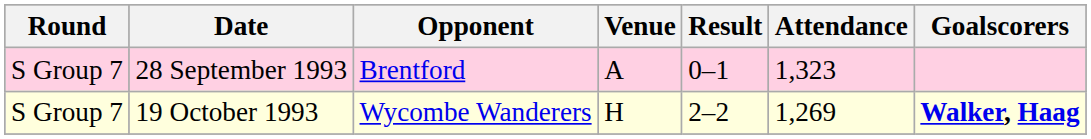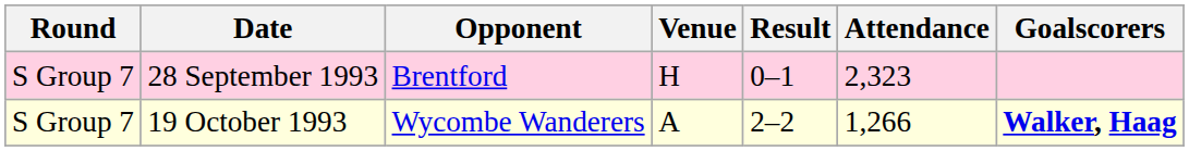28 September 1993 | Venue: A -> H
28 September 1993 | Attendance: 1,323 -> 2,323
19 October 1993 | Venue: H -> A
19 October 1993 | Attendance: 1,269 -> 1,266
